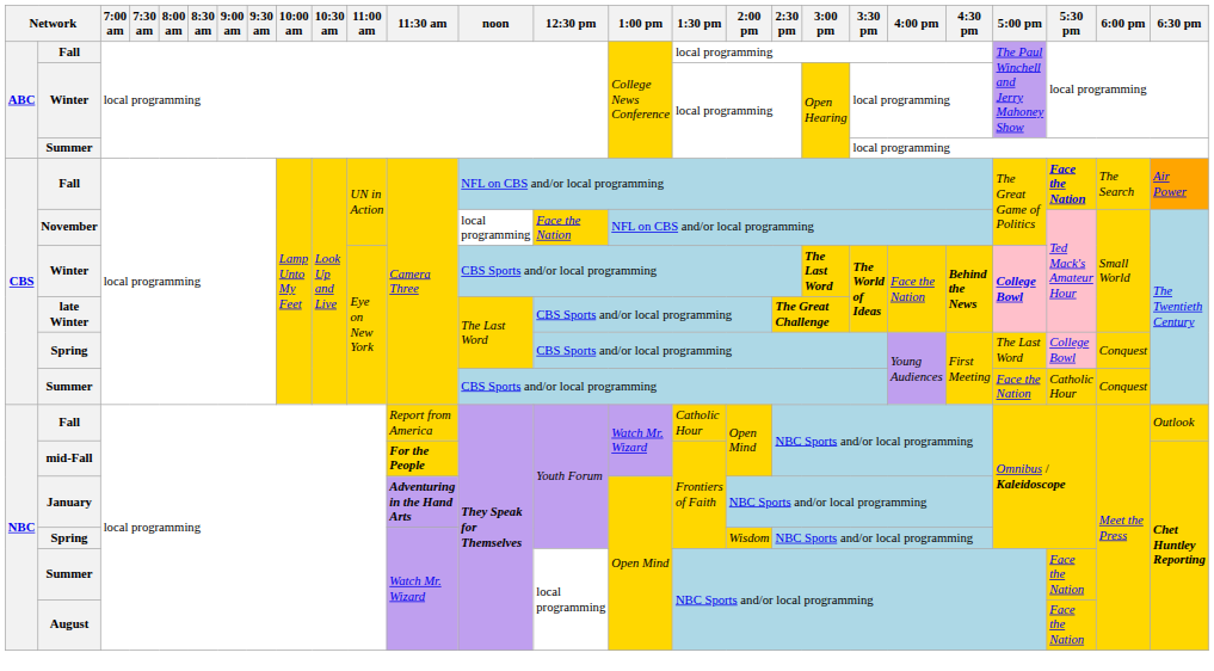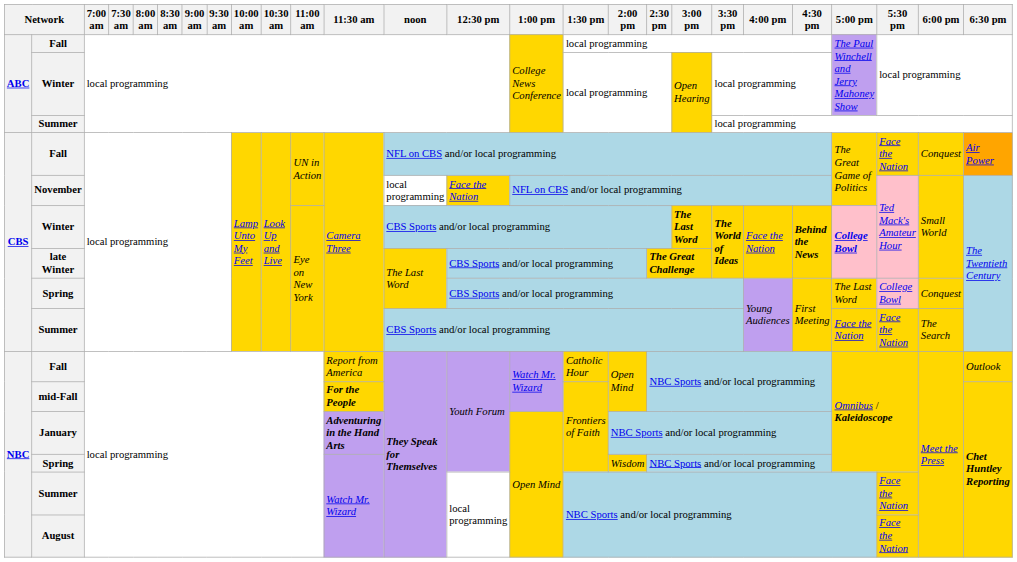CBS / Fall | 5:30 pm: bold -> normal
CBS / Fall | 6:00 pm: The Search -> Conquest
CBS / Summer | 5:30 pm: Catholic Hour -> Face the Nation
CBS / Summer | 6:00 pm: Conquest -> The Search
